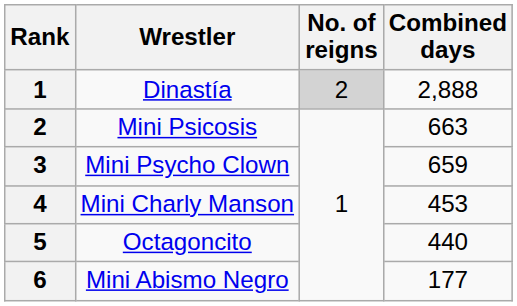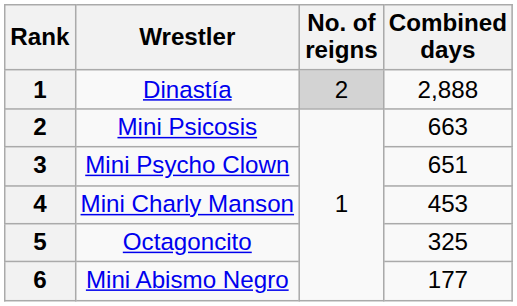Mini Psycho Clown | Combined days: 659 -> 651
Octagoncito | Combined days: 440 -> 325
